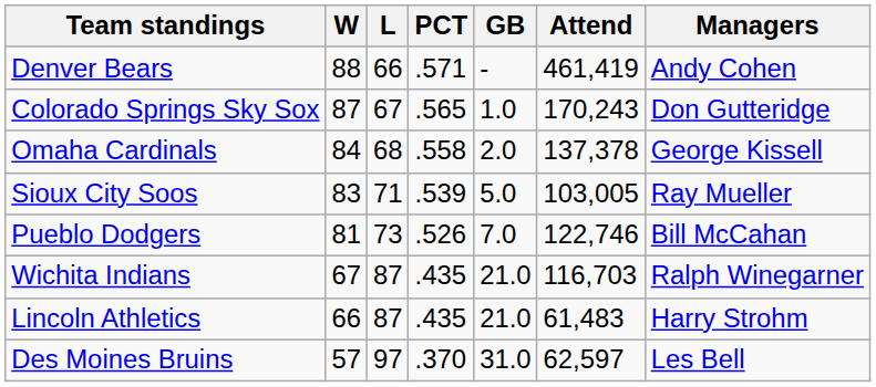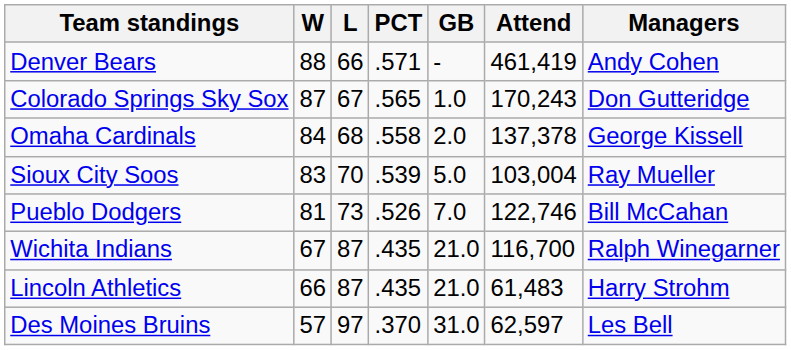Sioux City Soos | L: 71 -> 70
Sioux City Soos | Attend: 103,005 -> 103,004
Wichita Indians | Attend: 116,703 -> 116,700
